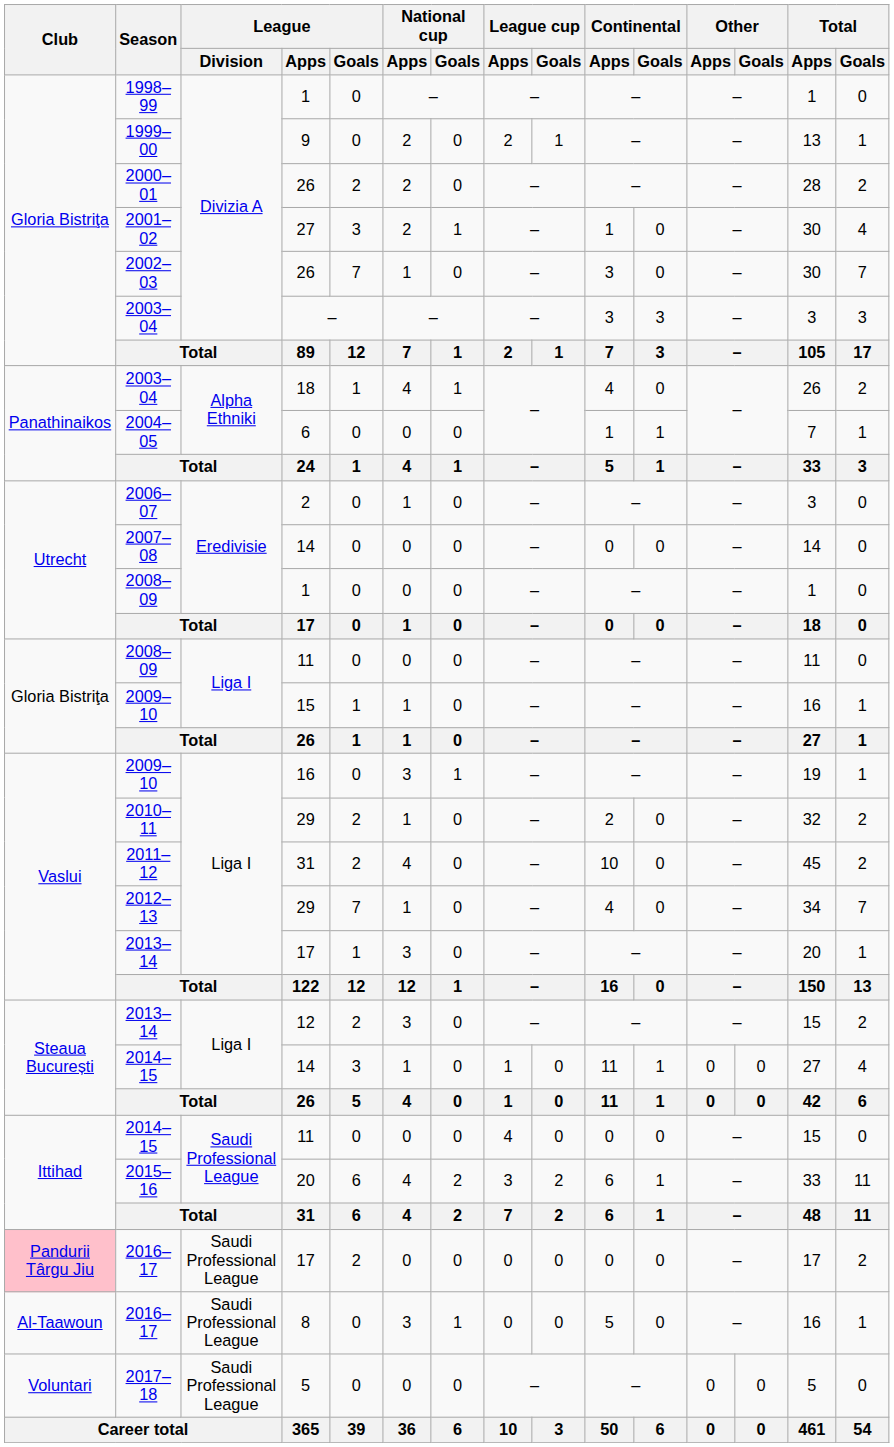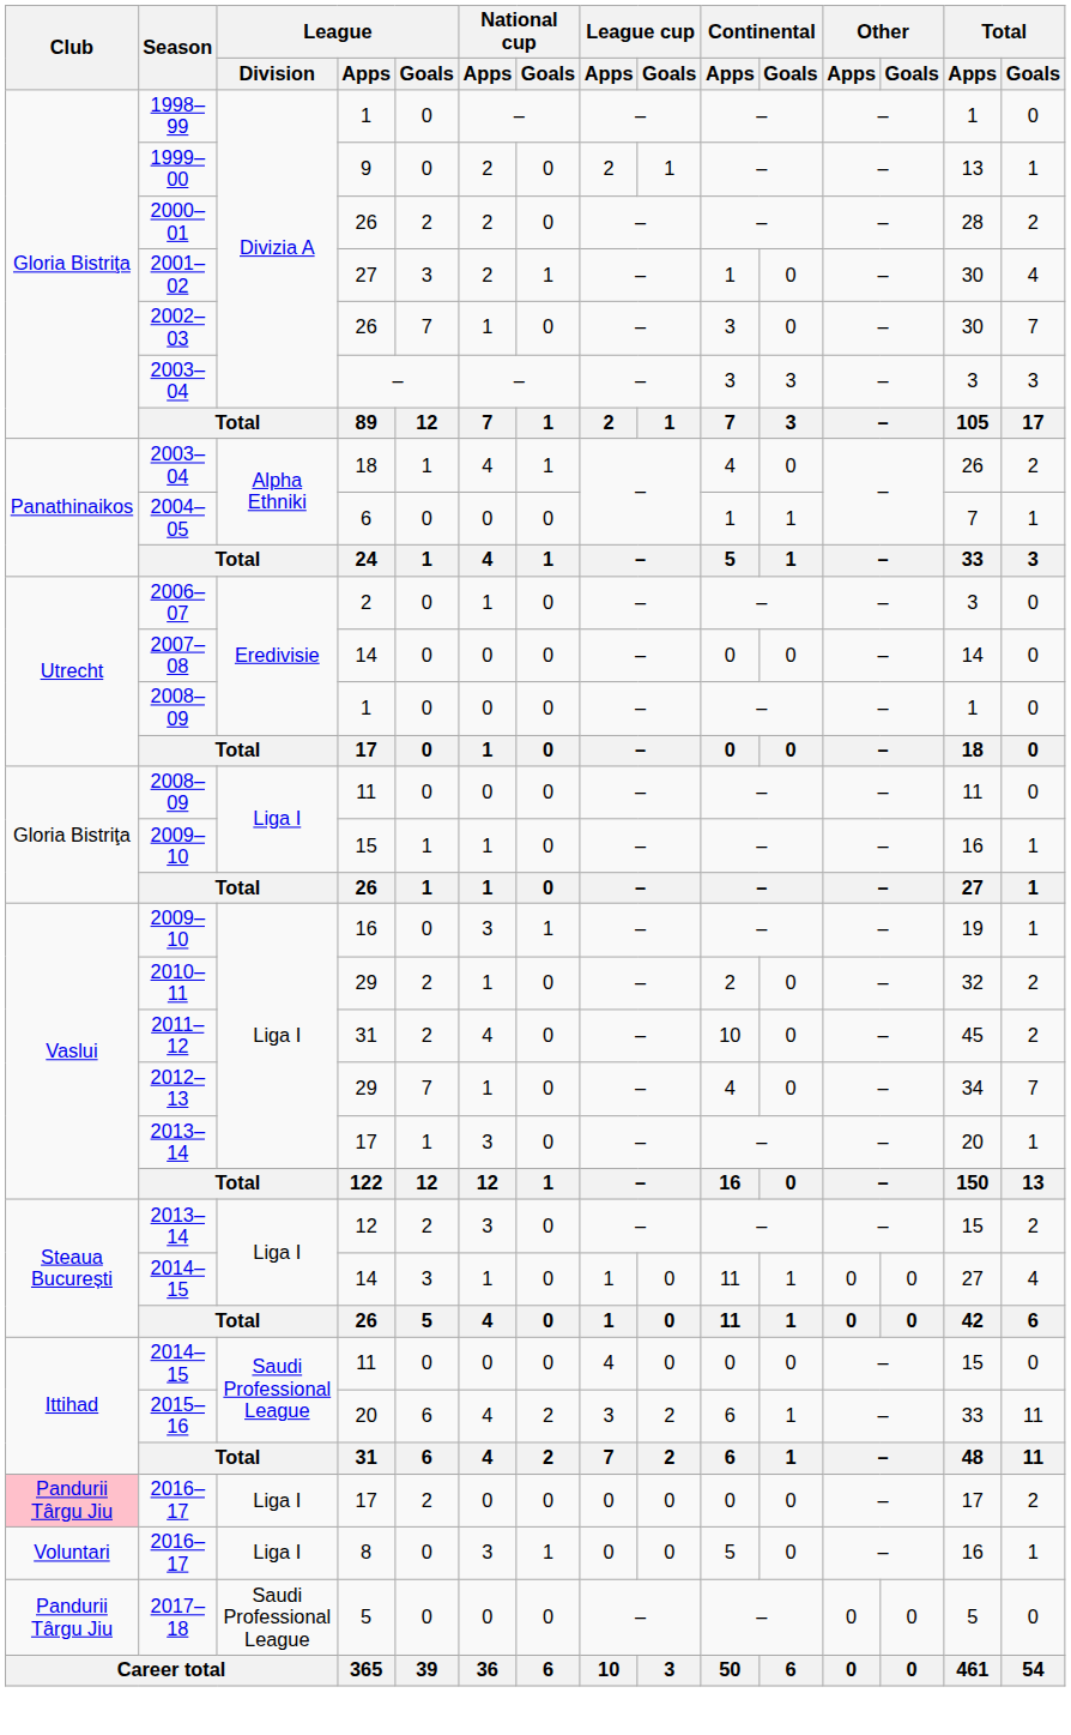2016–17 / 17 | League / Division: Saudi Professional League -> Liga I
2016–17 / 8 | Club: Al-Taawoun -> Voluntari
2016–17 / 8 | League / Division: Saudi Professional League -> Liga I
2017–18 | Club: Voluntari -> Pandurii Târgu Jiu
